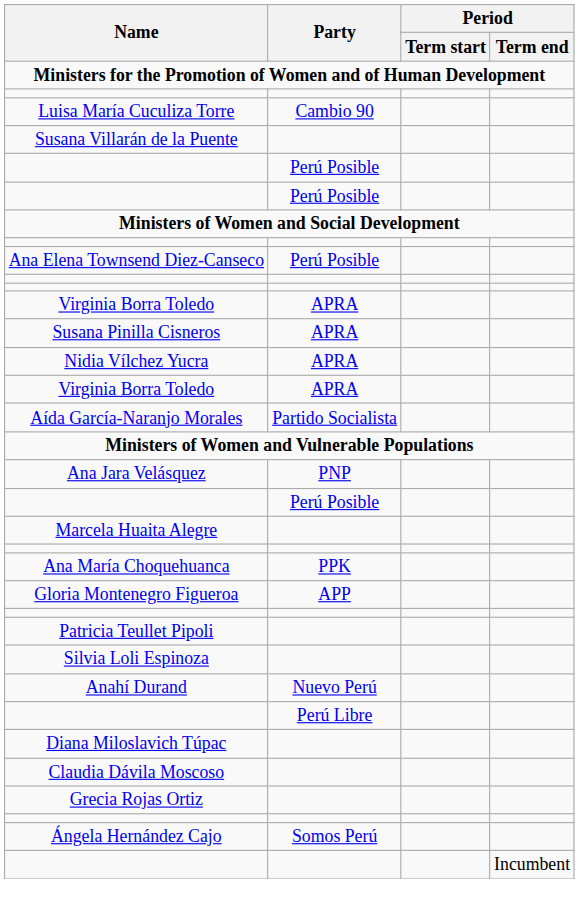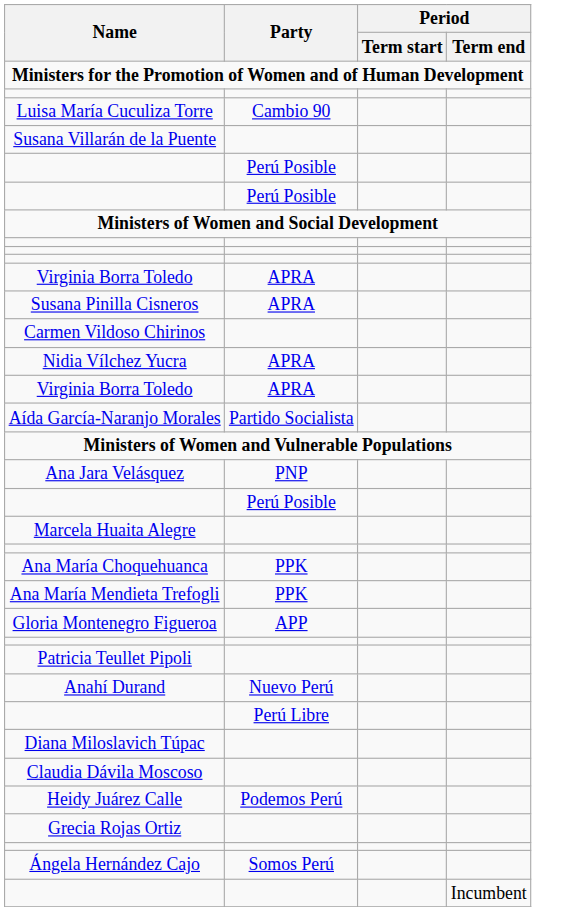- row: Ana Elena Townsend Diez-Canseco | Perú Posible
+ row: Carmen Vildoso Chirinos
+ row: Ana María Mendieta Trefogli | PPK
- row: Silvia Loli Espinoza
+ row: Heidy Juárez Calle | Podemos Perú
